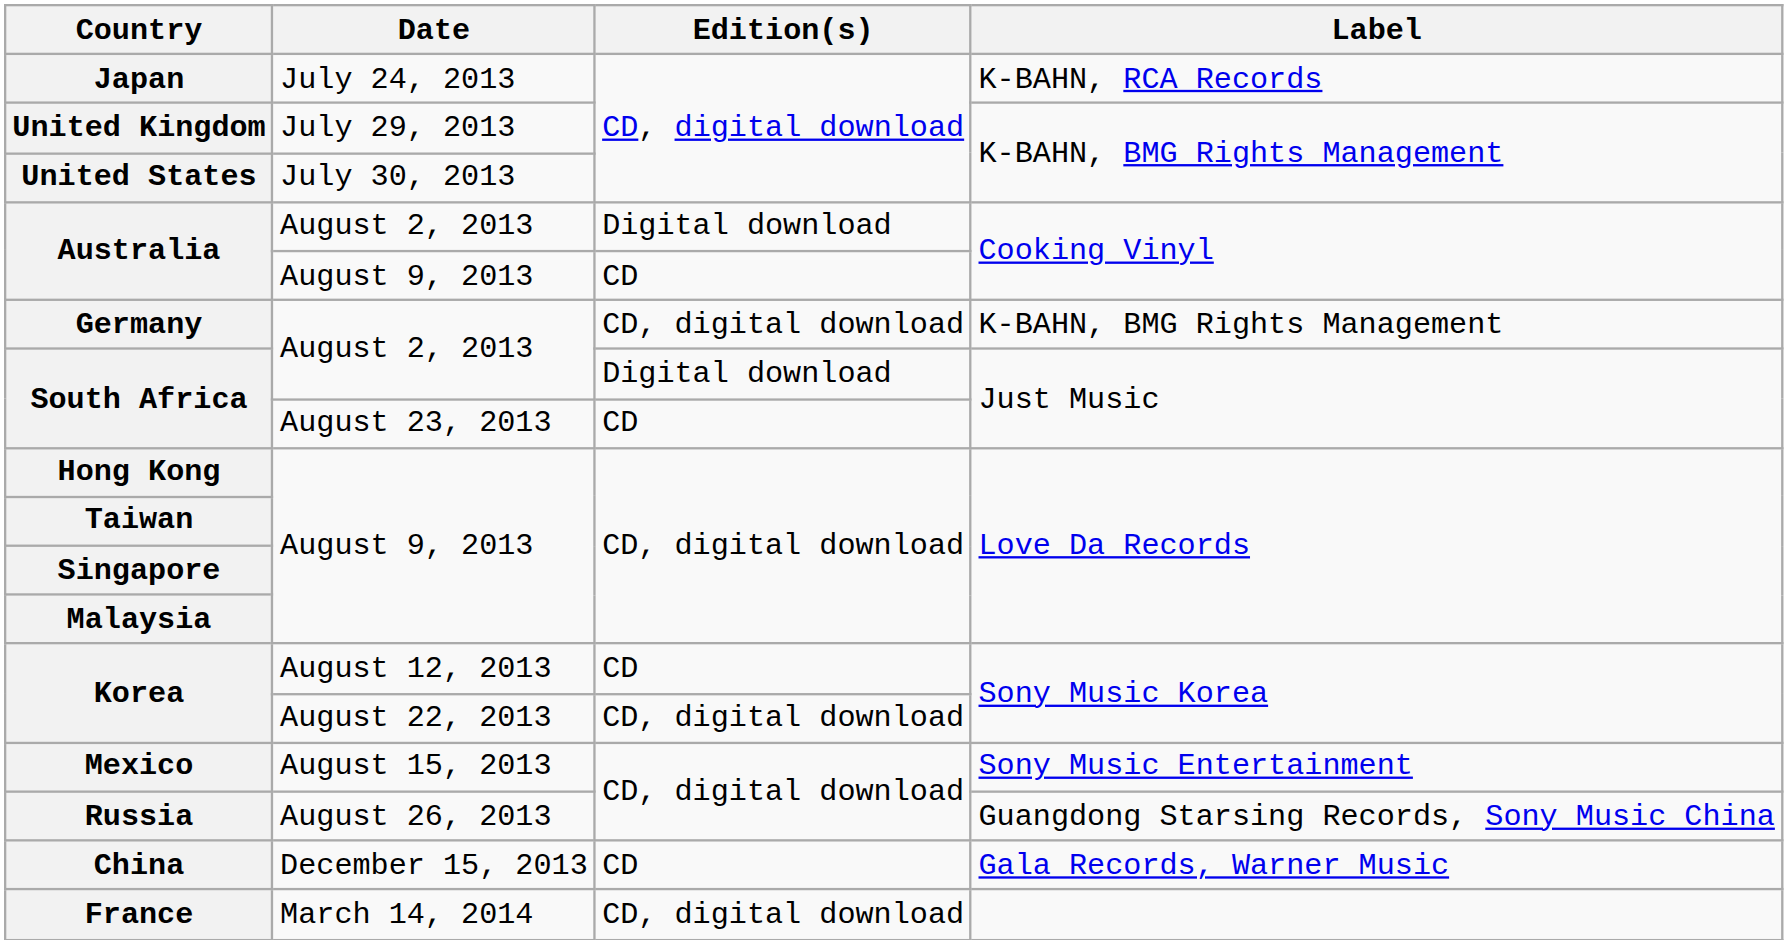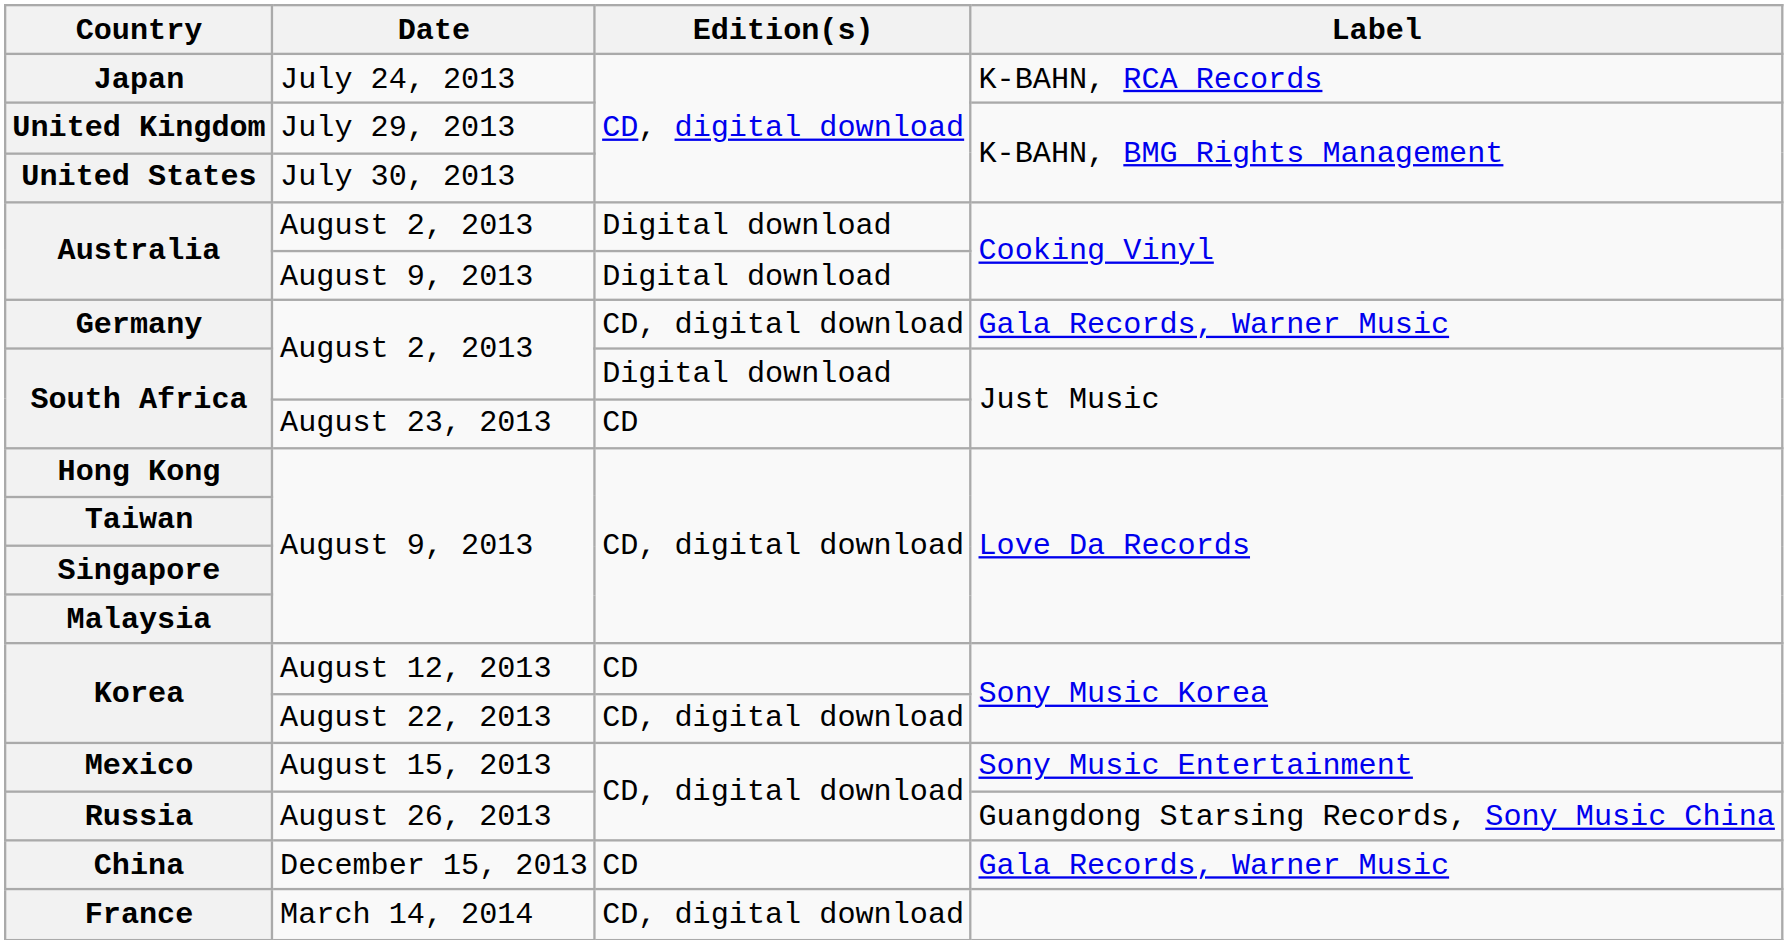Australia / August 9, 2013 | Edition(s): CD -> Digital download
Germany | Label: K-BAHN, BMG Rights Management -> Gala Records, Warner Music
